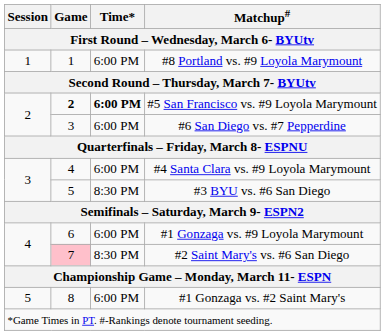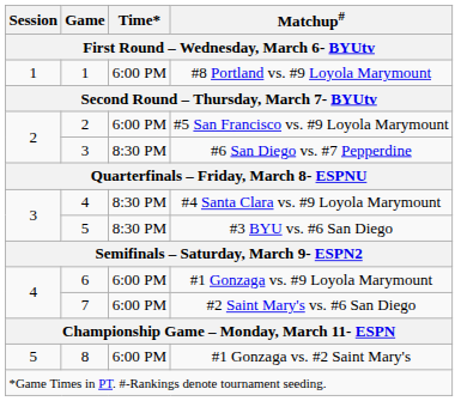#5 San Francisco vs. #9 Loyola Marymount | Game: bold -> normal
#5 San Francisco vs. #9 Loyola Marymount | Time*: bold -> normal
#6 San Diego vs. #7 Pepperdine | Time*: 6:00 PM -> 8:30 PM
#4 Santa Clara vs. #9 Loyola Marymount | Time*: 6:00 PM -> 8:30 PM
#2 Saint Mary's vs. #6 San Diego | Game: pink background -> no background
#2 Saint Mary's vs. #6 San Diego | Time*: 8:30 PM -> 6:00 PM
